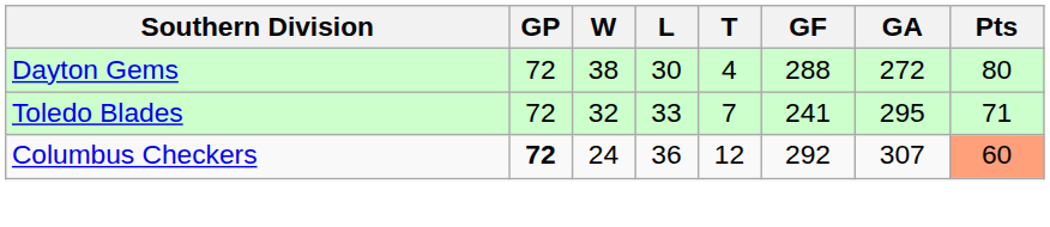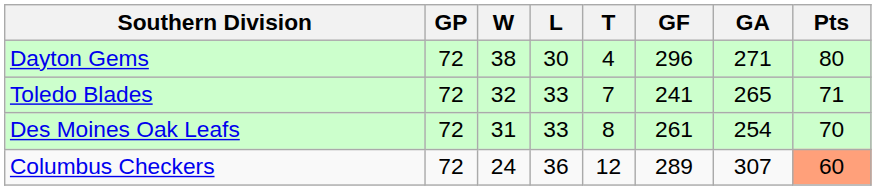Dayton Gems | GF: 288 -> 296
Dayton Gems | GA: 272 -> 271
Toledo Blades | GA: 295 -> 265
+ row: Des Moines Oak Leafs | 72 | 31 | 33 | 8 | 261 | 254 | 70
Columbus Checkers | GP: bold -> normal
Columbus Checkers | GF: 292 -> 289
